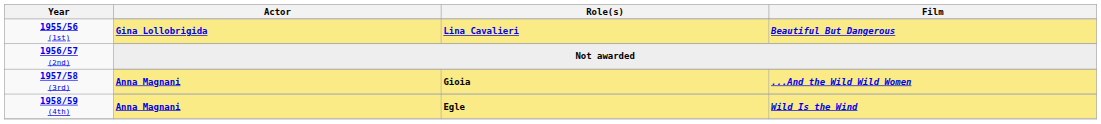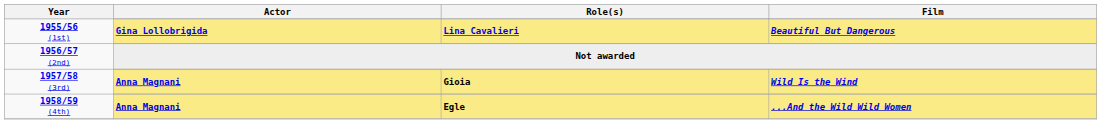Gioia | Film: ...And the Wild Wild Women -> Wild Is the Wind
Egle | Film: Wild Is the Wind -> ...And the Wild Wild Women
